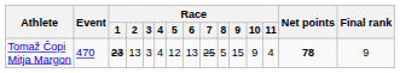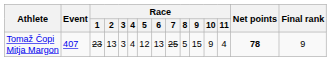Tomaž Čopi Mitja Margon | Event: 470 -> 407
Tomaž Čopi Mitja Margon | Race / 1: bold -> normal
